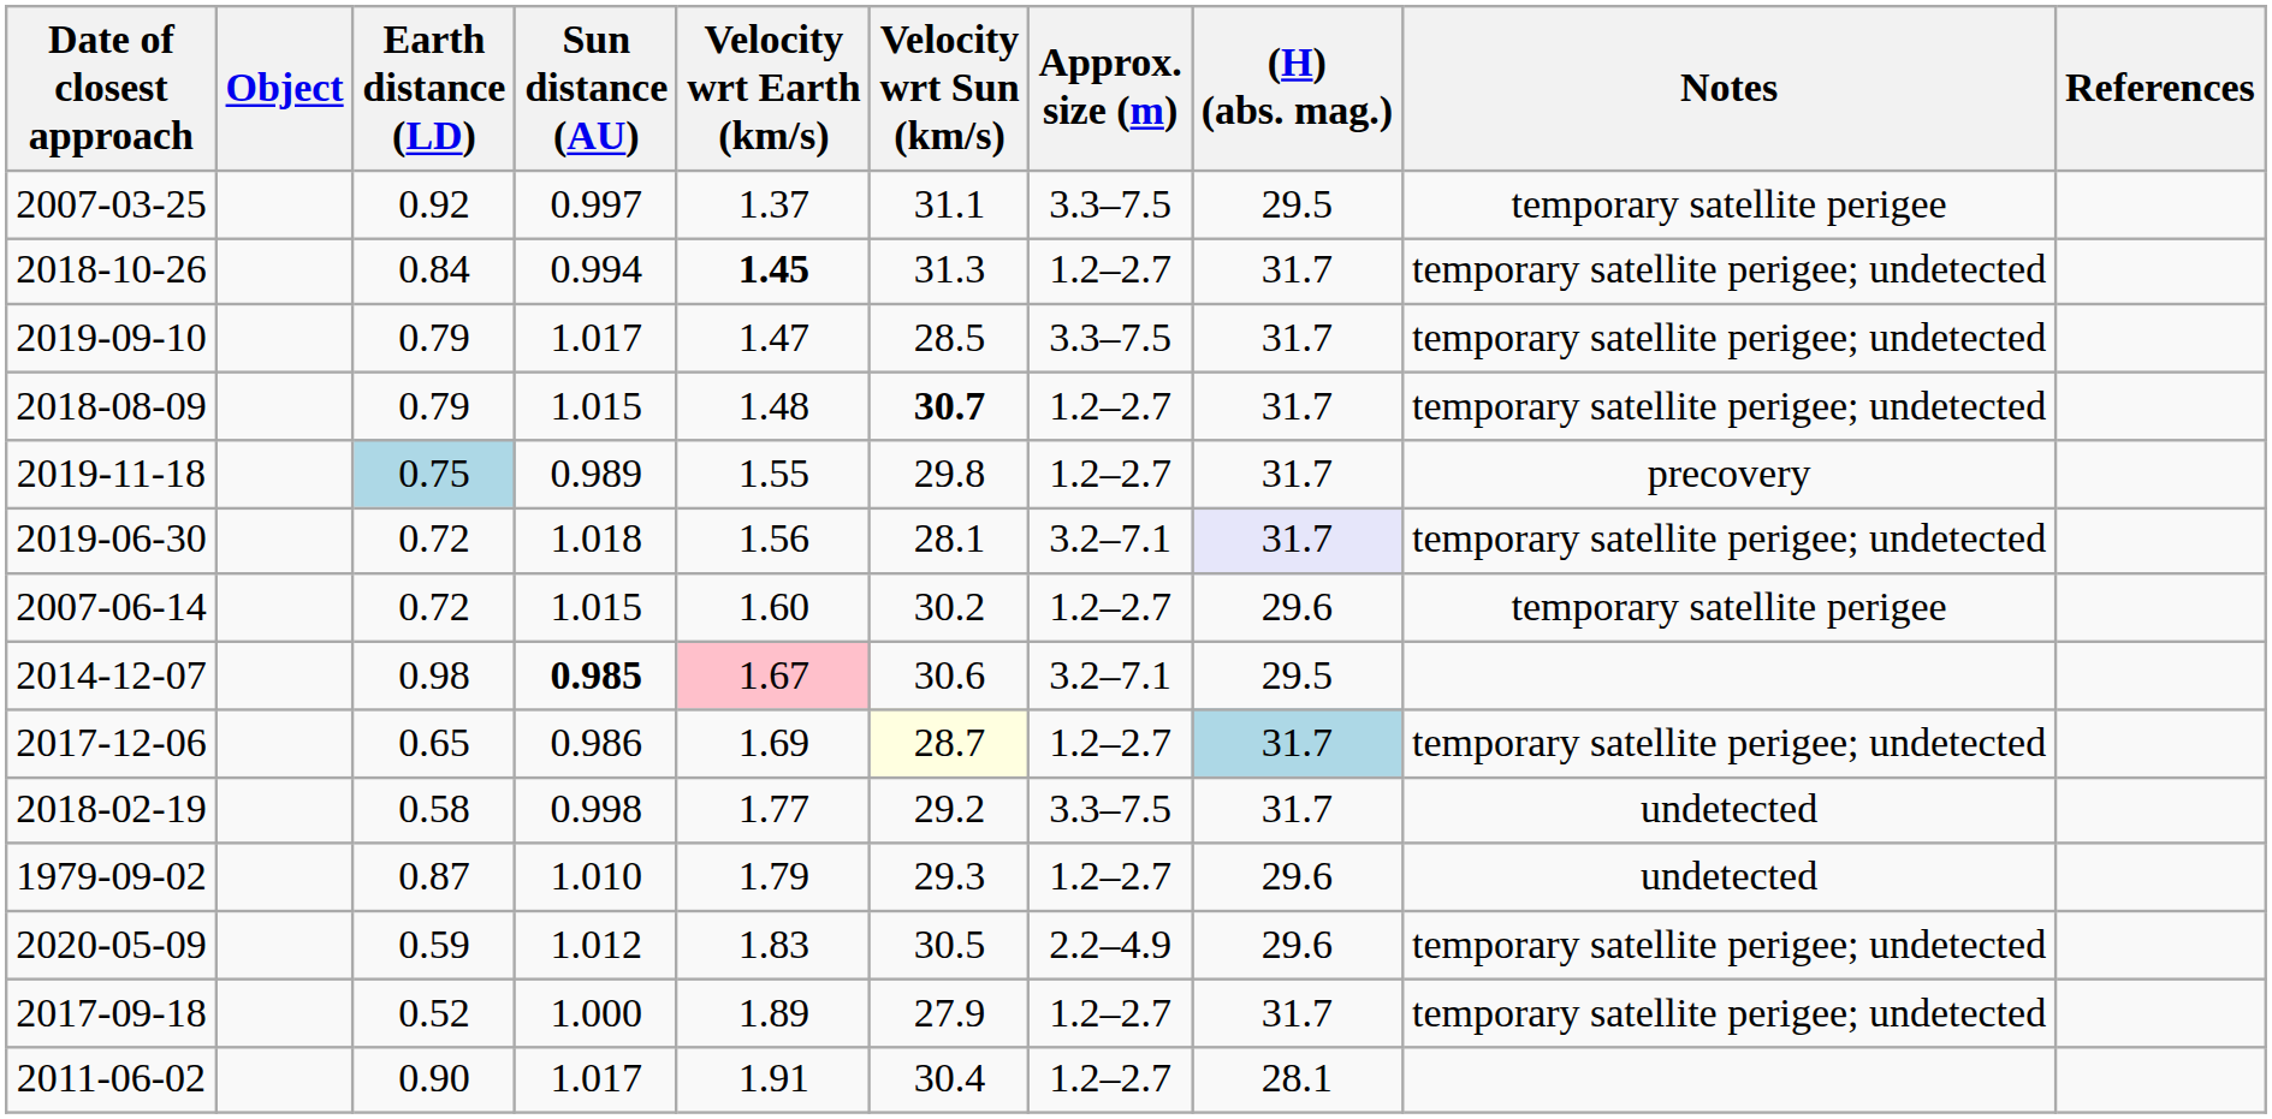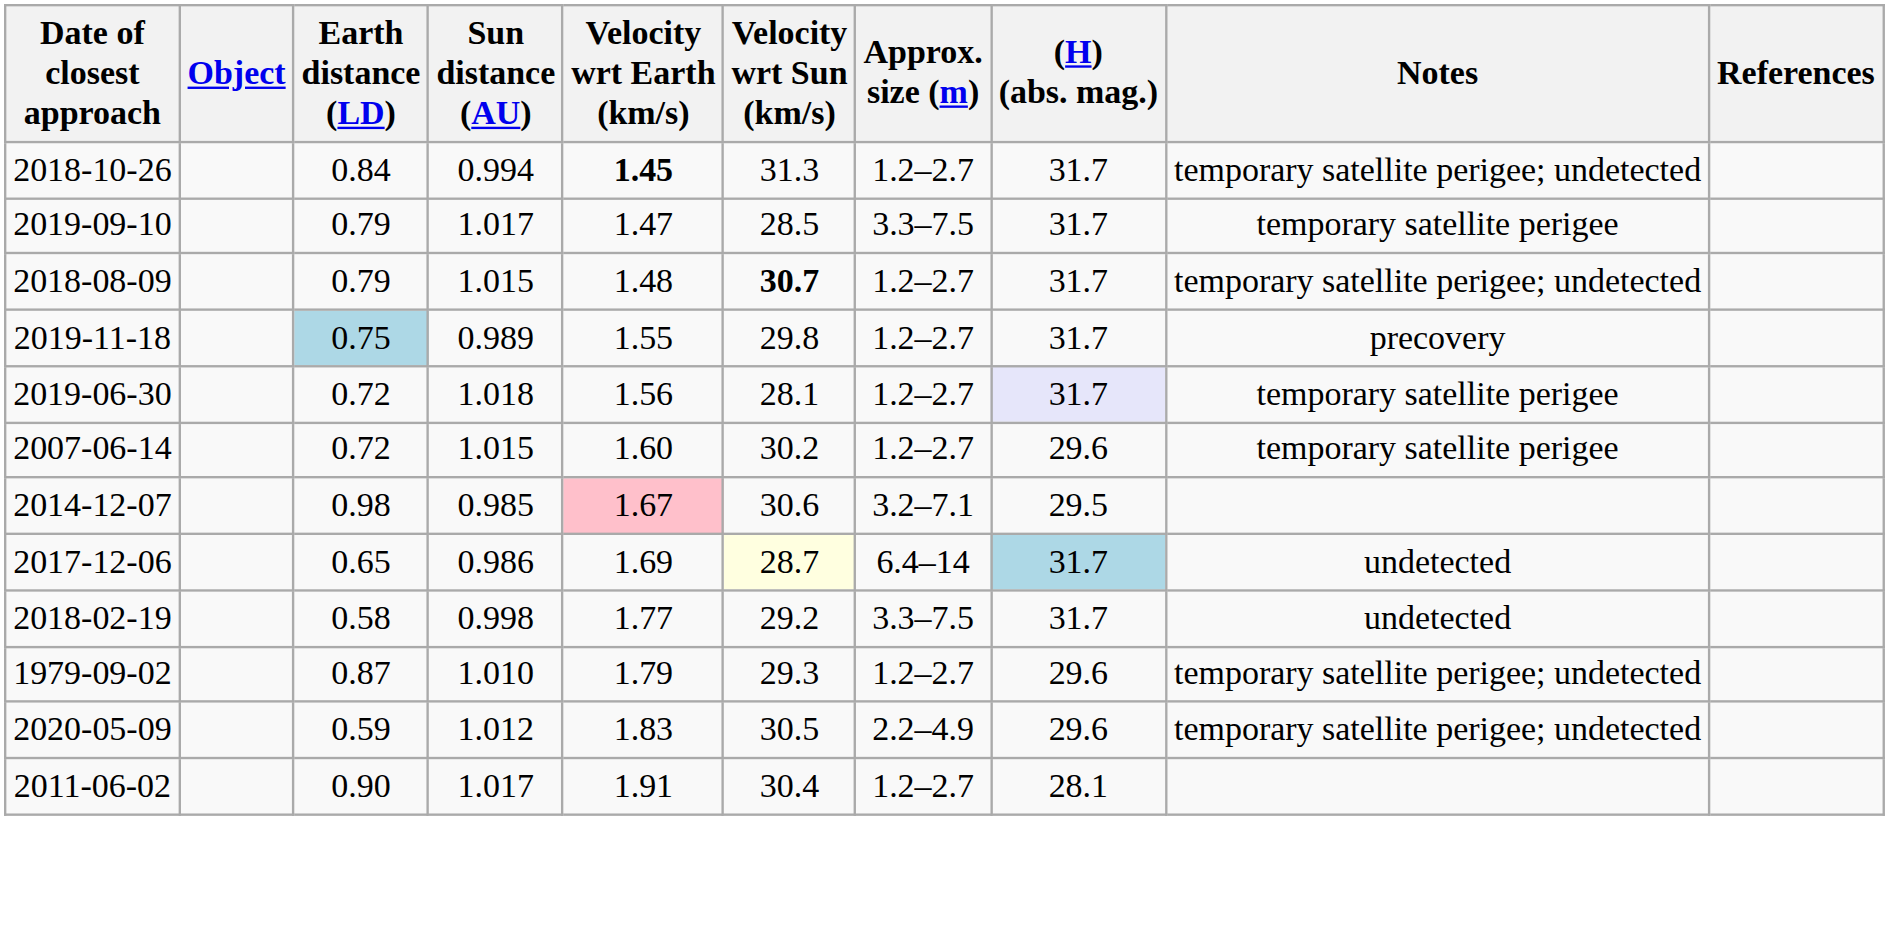- row: 2007-03-25 | 0.92 | 0.997 | 1.37 | 31.1 | 3.3–7.5 | 29.5 | temporary satellite perigee
2019-09-10 | Notes: temporary satellite perigee; undetected -> temporary satellite perigee
2019-06-30 | Approx. size (m): 3.2–7.1 -> 1.2–2.7
2019-06-30 | Notes: temporary satellite perigee; undetected -> temporary satellite perigee
2014-12-07 | Sun distance (AU): bold -> normal
2017-12-06 | Approx. size (m): 1.2–2.7 -> 6.4–14
2017-12-06 | Notes: temporary satellite perigee; undetected -> undetected
1979-09-02 | Notes: undetected -> temporary satellite perigee; undetected
- row: 2017-09-18 | 0.52 | 1.000 | 1.89 | 27.9 | 1.2–2.7 | 31.7 | temporary satellite perigee; undetected
